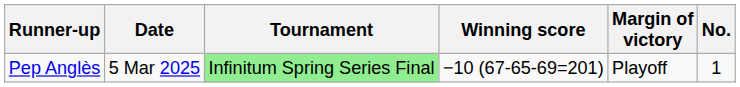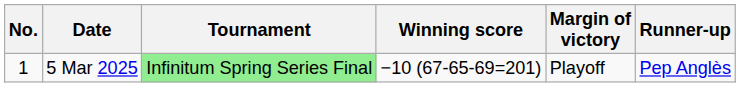columns swapped: No. <-> Runner-up
